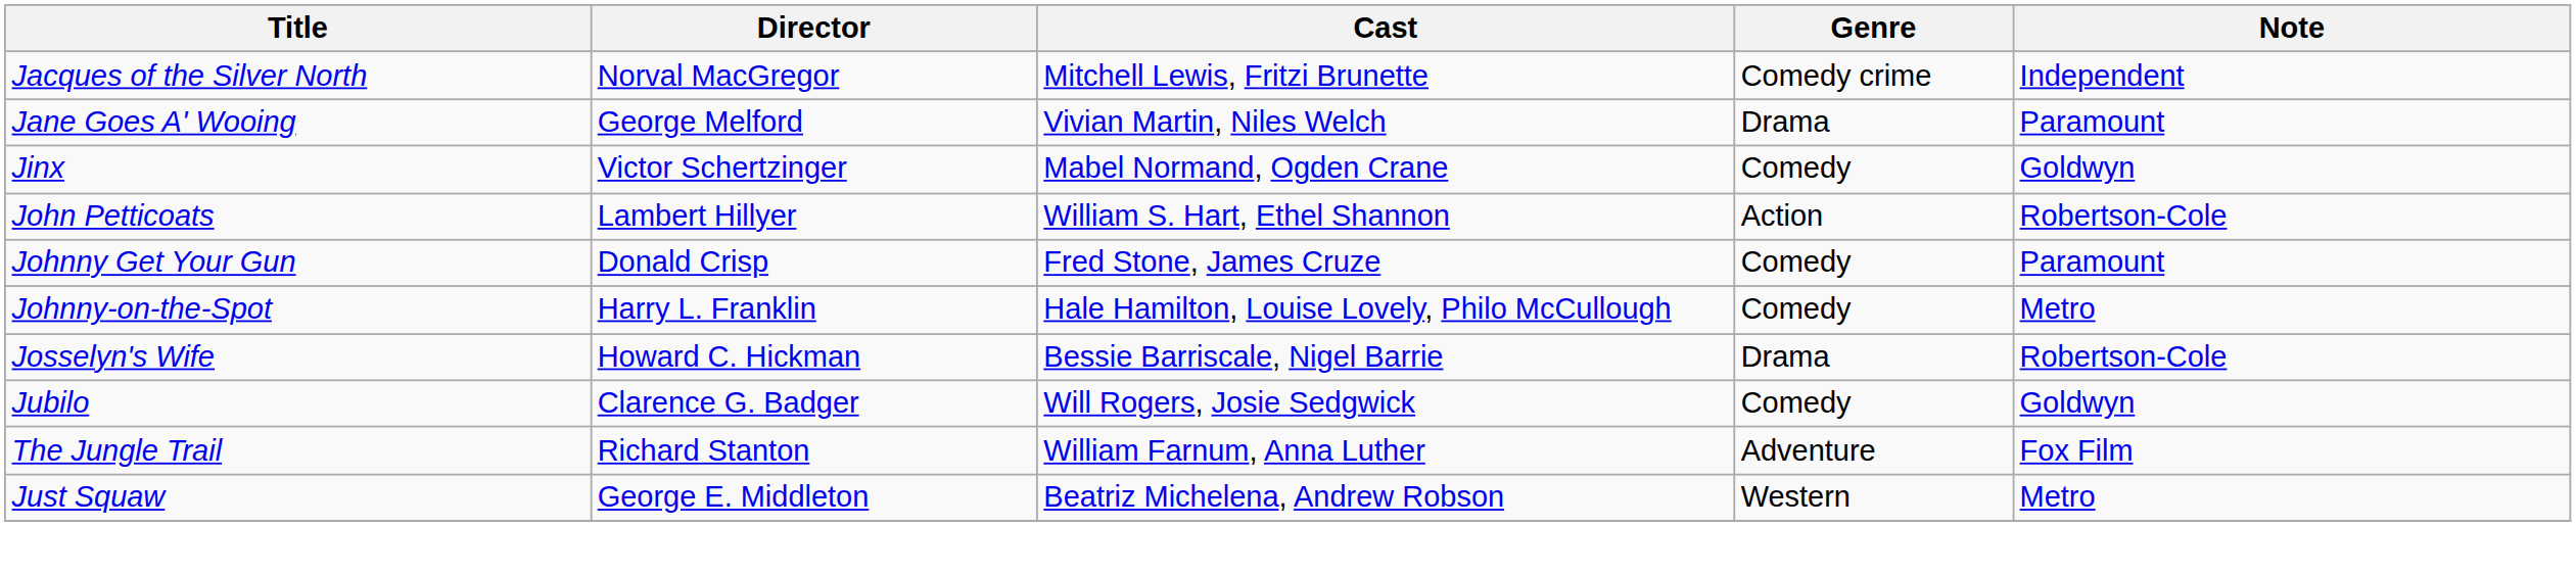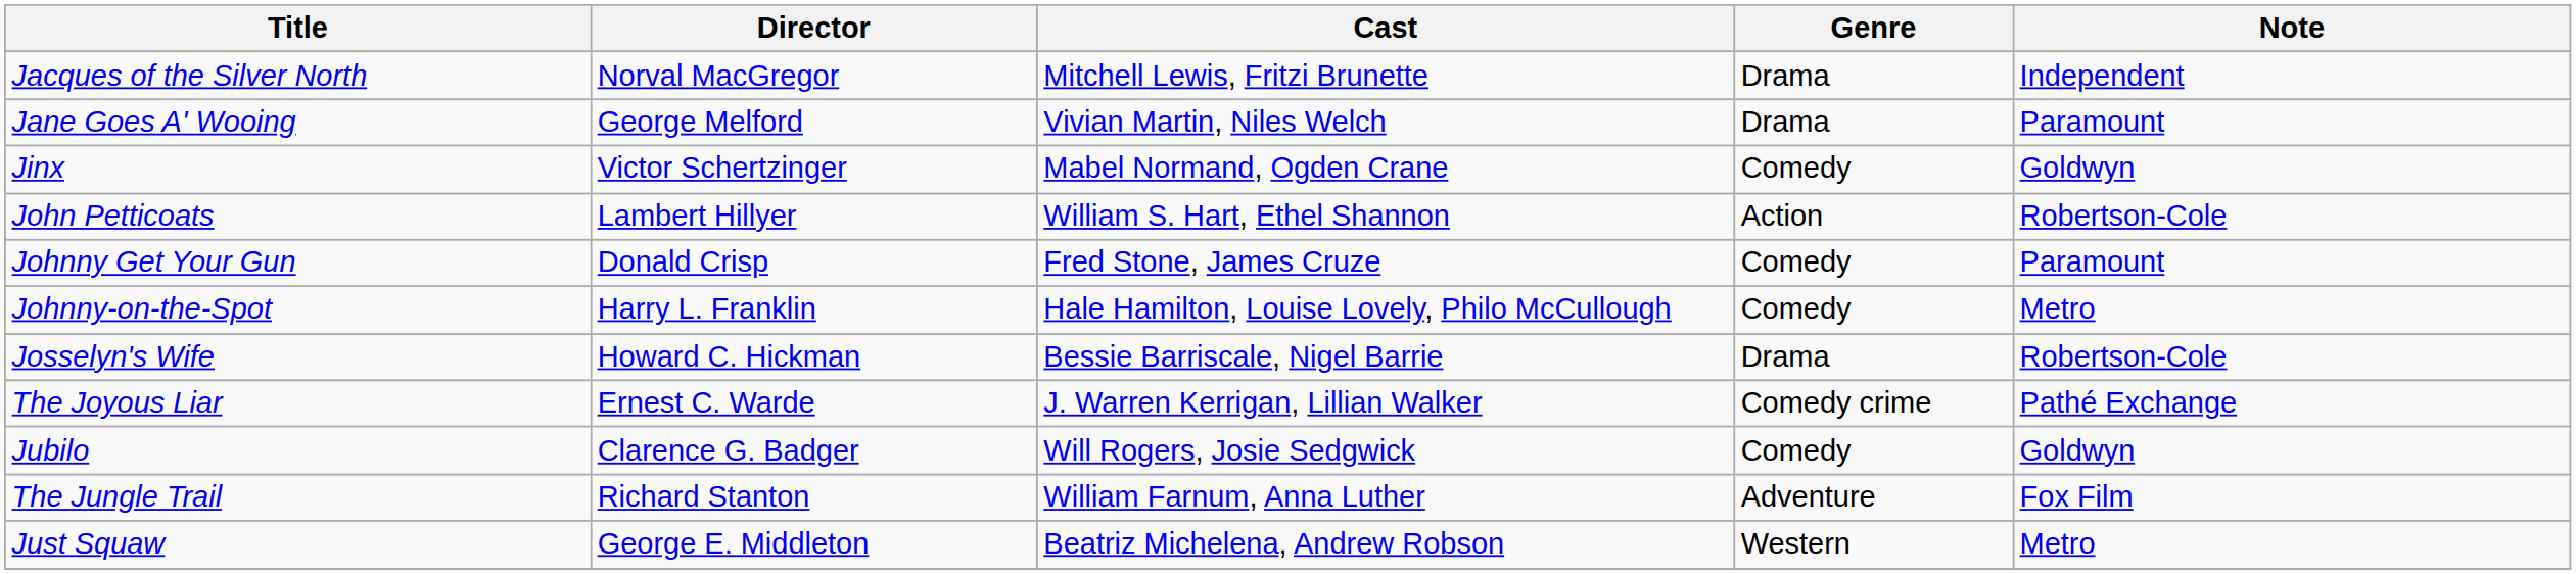Jacques of the Silver North | Genre: Comedy crime -> Drama
+ row: The Joyous Liar | Ernest C. Warde | J. Warren Kerrigan, Lillian Walker | Comedy crime | Pathé Exchange
